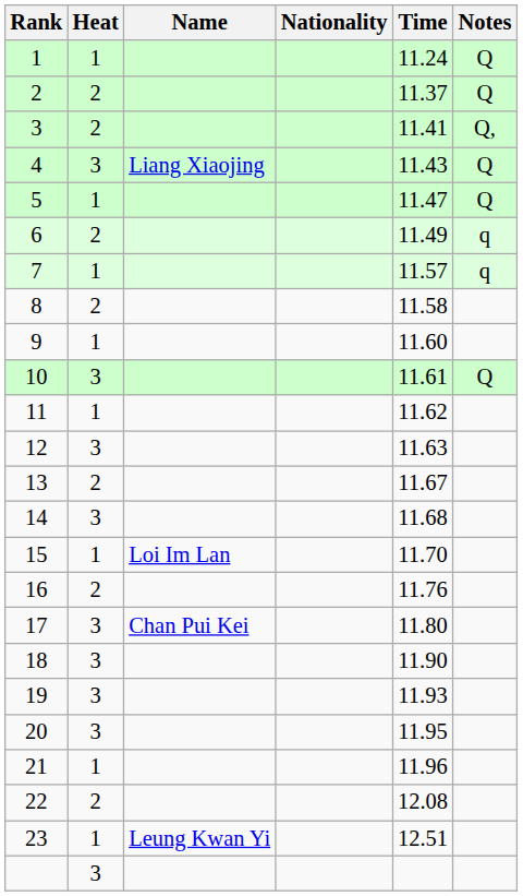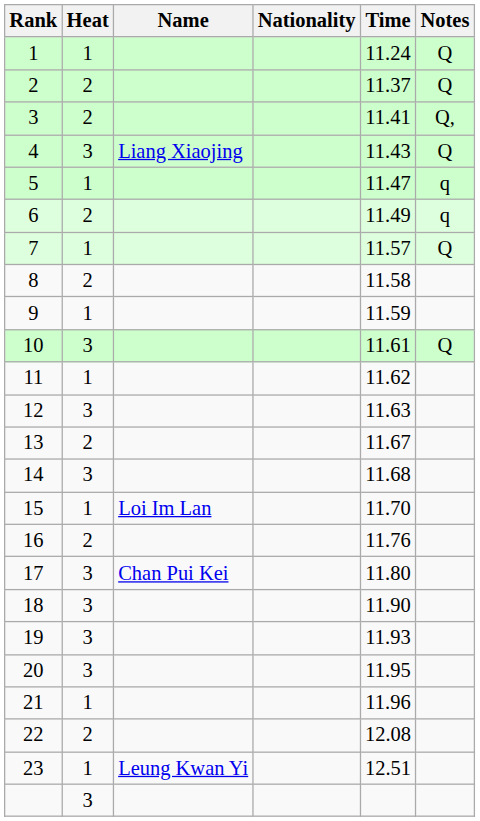5 | Notes: Q -> q
7 | Notes: q -> Q
9 | Time: 11.60 -> 11.59
